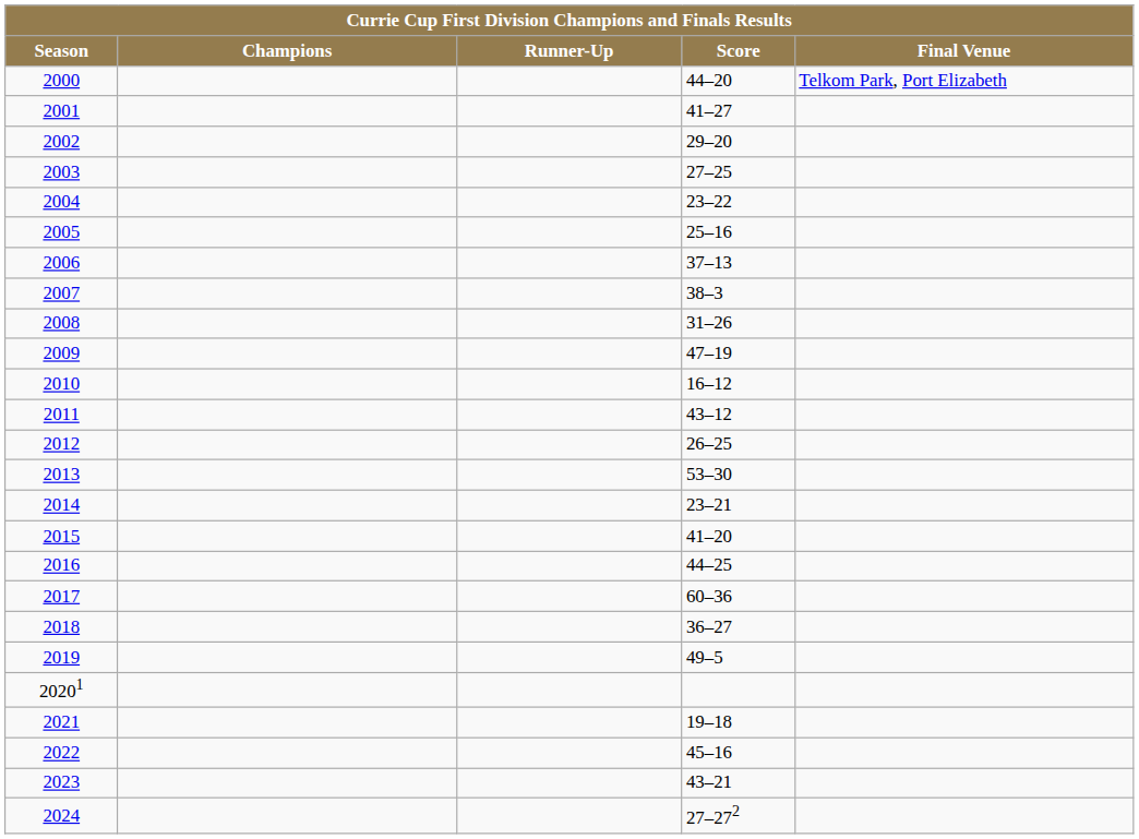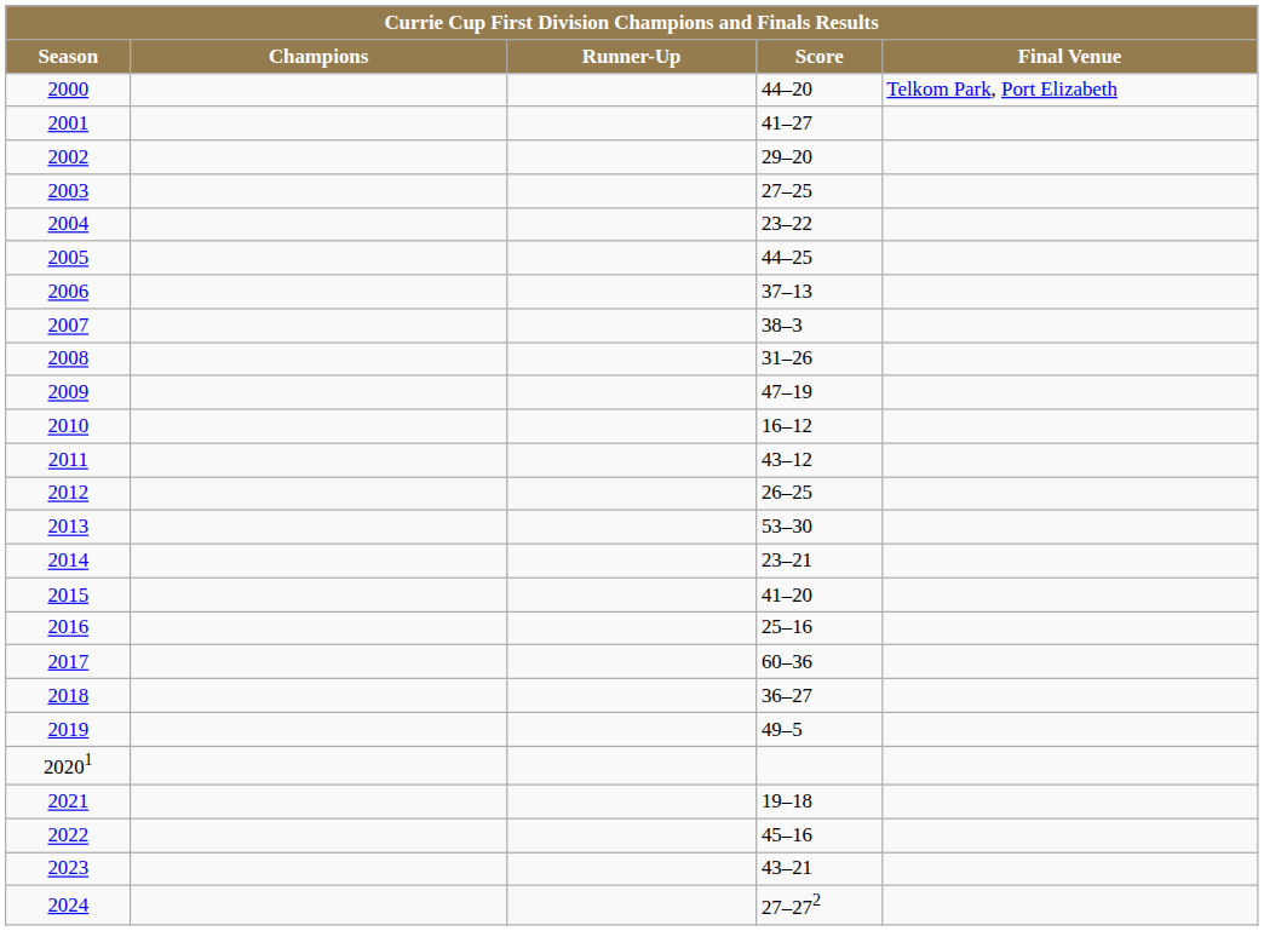2005 | Score: 25–16 -> 44–25
2016 | Score: 44–25 -> 25–16
